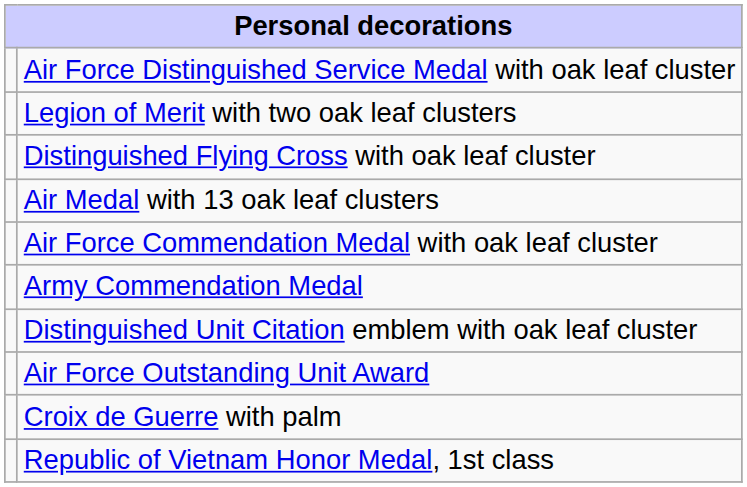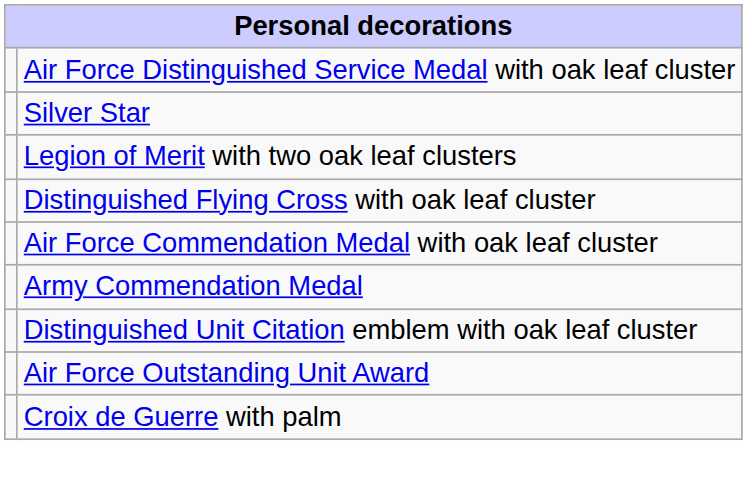+ row: Silver Star
- row: Air Medal with 13 oak leaf clusters
- row: Republic of Vietnam Honor Medal, 1st class
